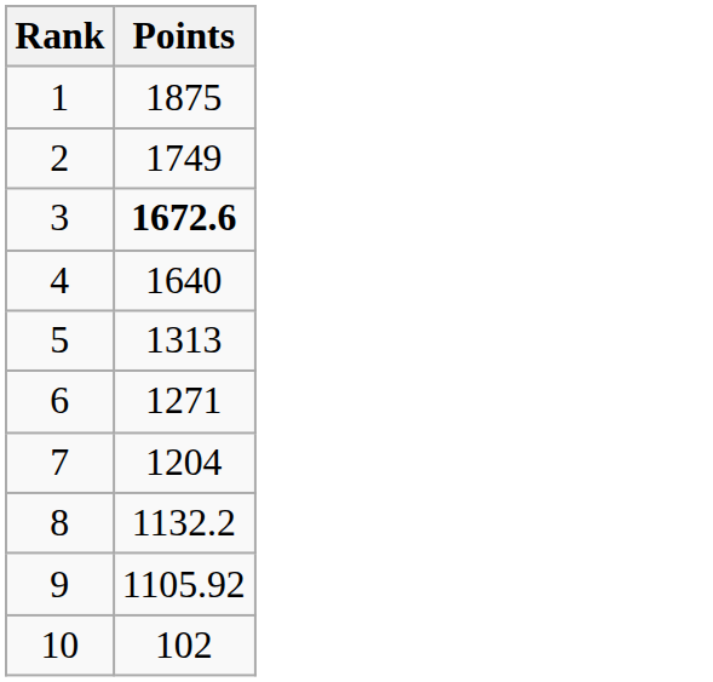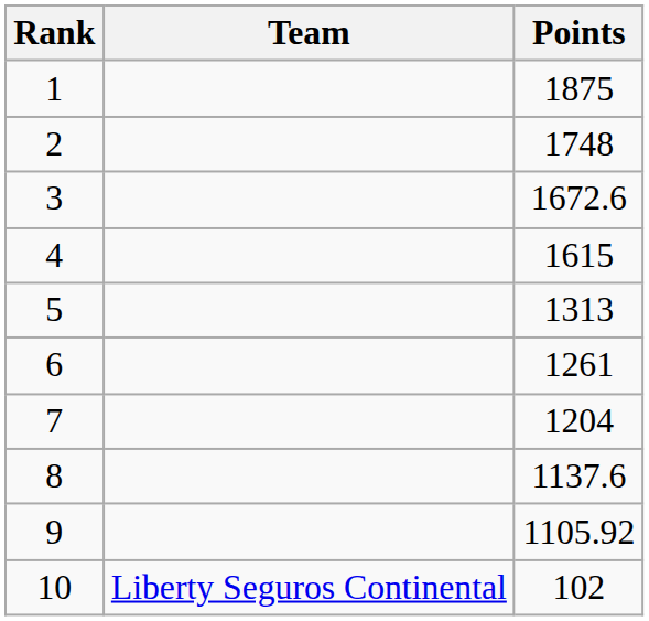+ column: Team | Liberty Seguros Continental
2 | Points: 1749 -> 1748
3 | Points: bold -> normal
4 | Points: 1640 -> 1615
6 | Points: 1271 -> 1261
8 | Points: 1132.2 -> 1137.6
